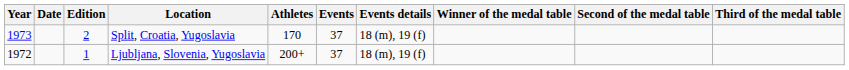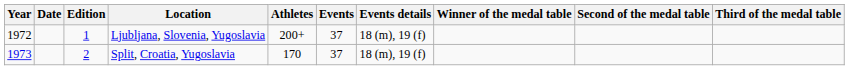rows swapped: Ljubljana, Slovenia, Yugoslavia <-> Split, Croatia, Yugoslavia
